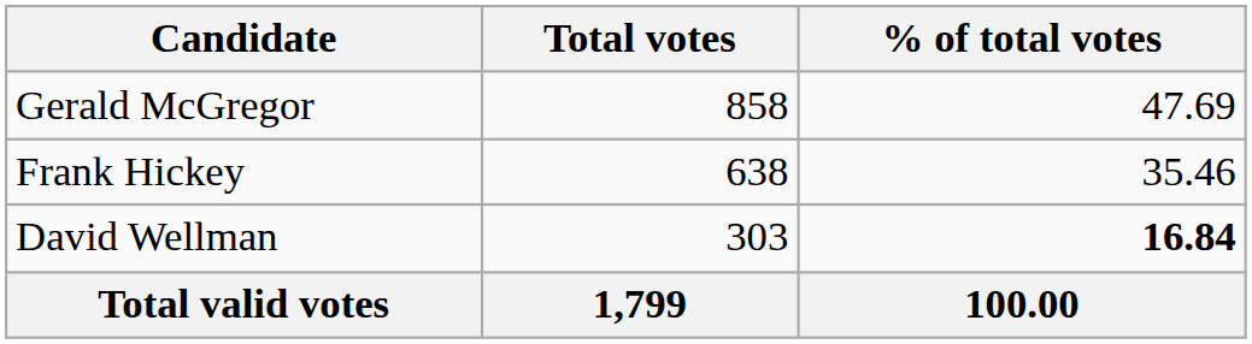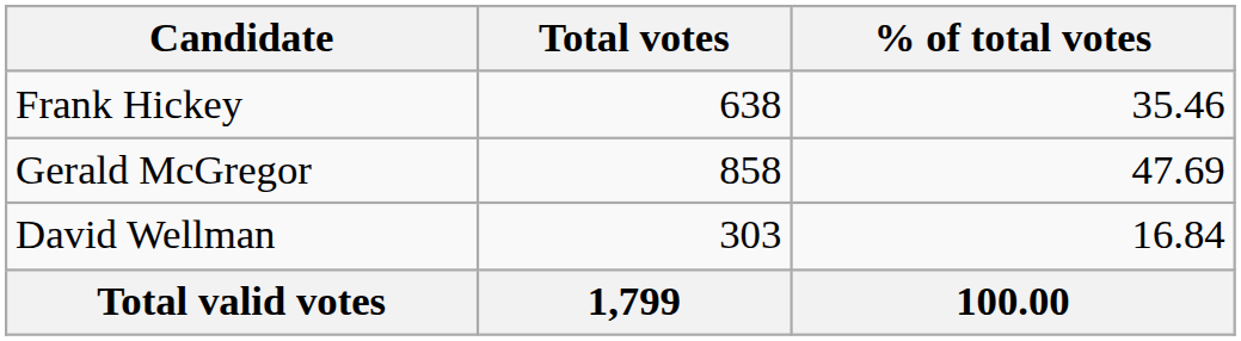rows swapped: Gerald McGregor <-> Frank Hickey
David Wellman | % of total votes: bold -> normal
